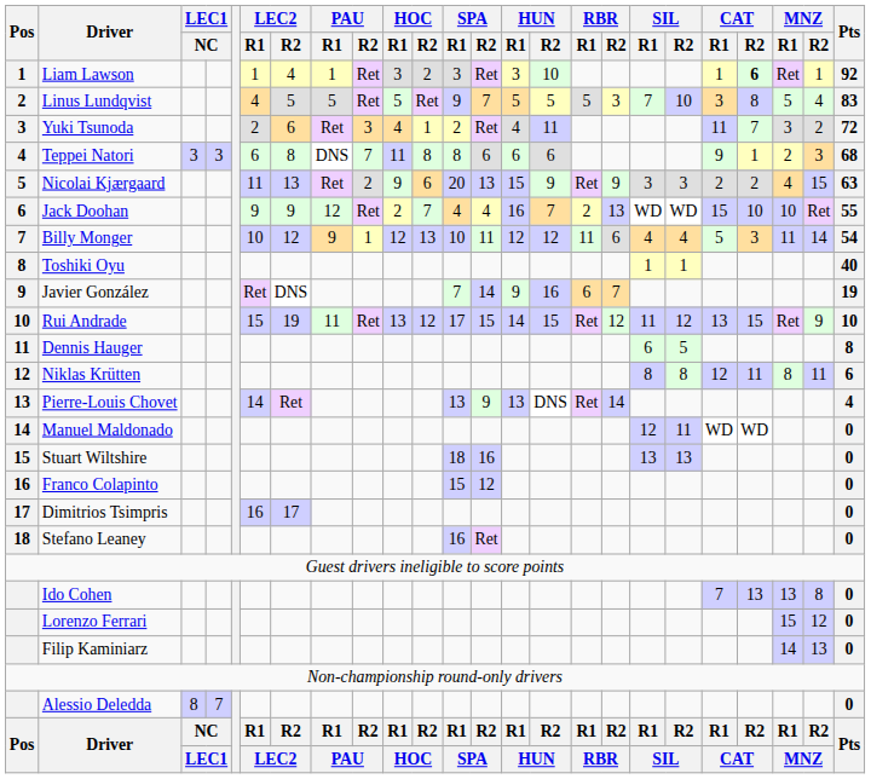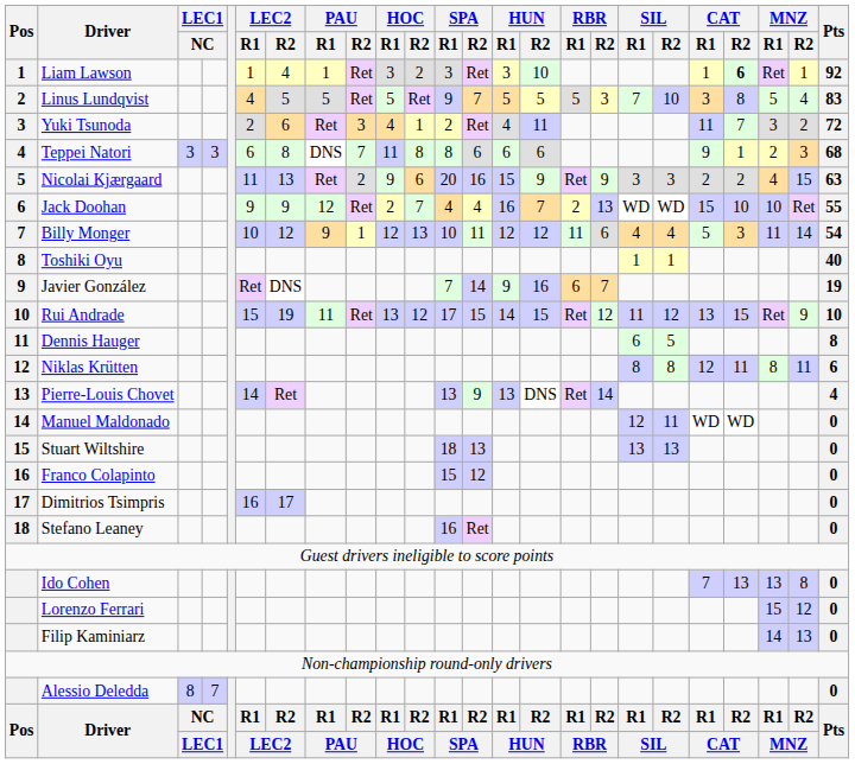Nicolai Kjærgaard | SPA / R2: 13 -> 16
Stuart Wiltshire | SPA / R2: 16 -> 13
